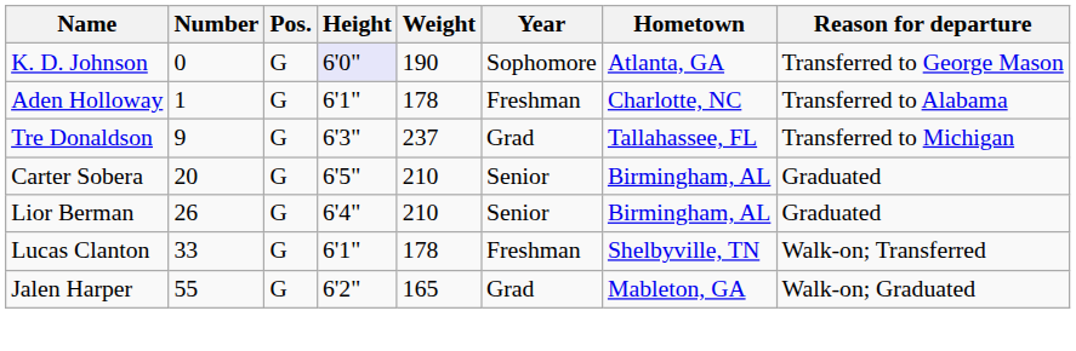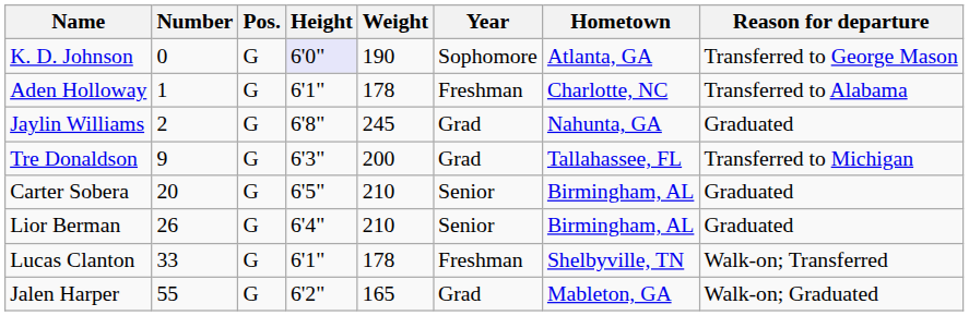+ row: Jaylin Williams | 2 | G | 6'8" | 245 | Grad | Nahunta, GA | Graduated
Tre Donaldson | Weight: 237 -> 200
